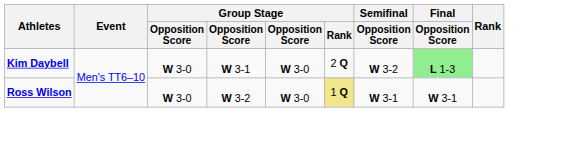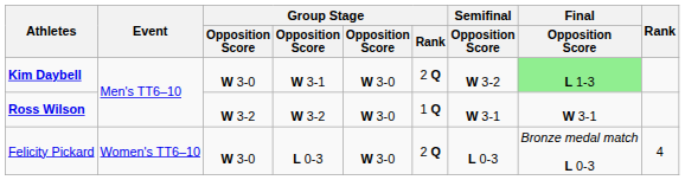Ross Wilson | column 3: W 3-0 -> W 3-2
Ross Wilson | Group Stage / Rank: khaki background -> no background
+ row: Felicity Pickard | Women's TT6–10 | W 3-0 | L 0-3 | W 3-0 | 2 Q | L 0-3 | Bronze medal match L 0-3 | 4
